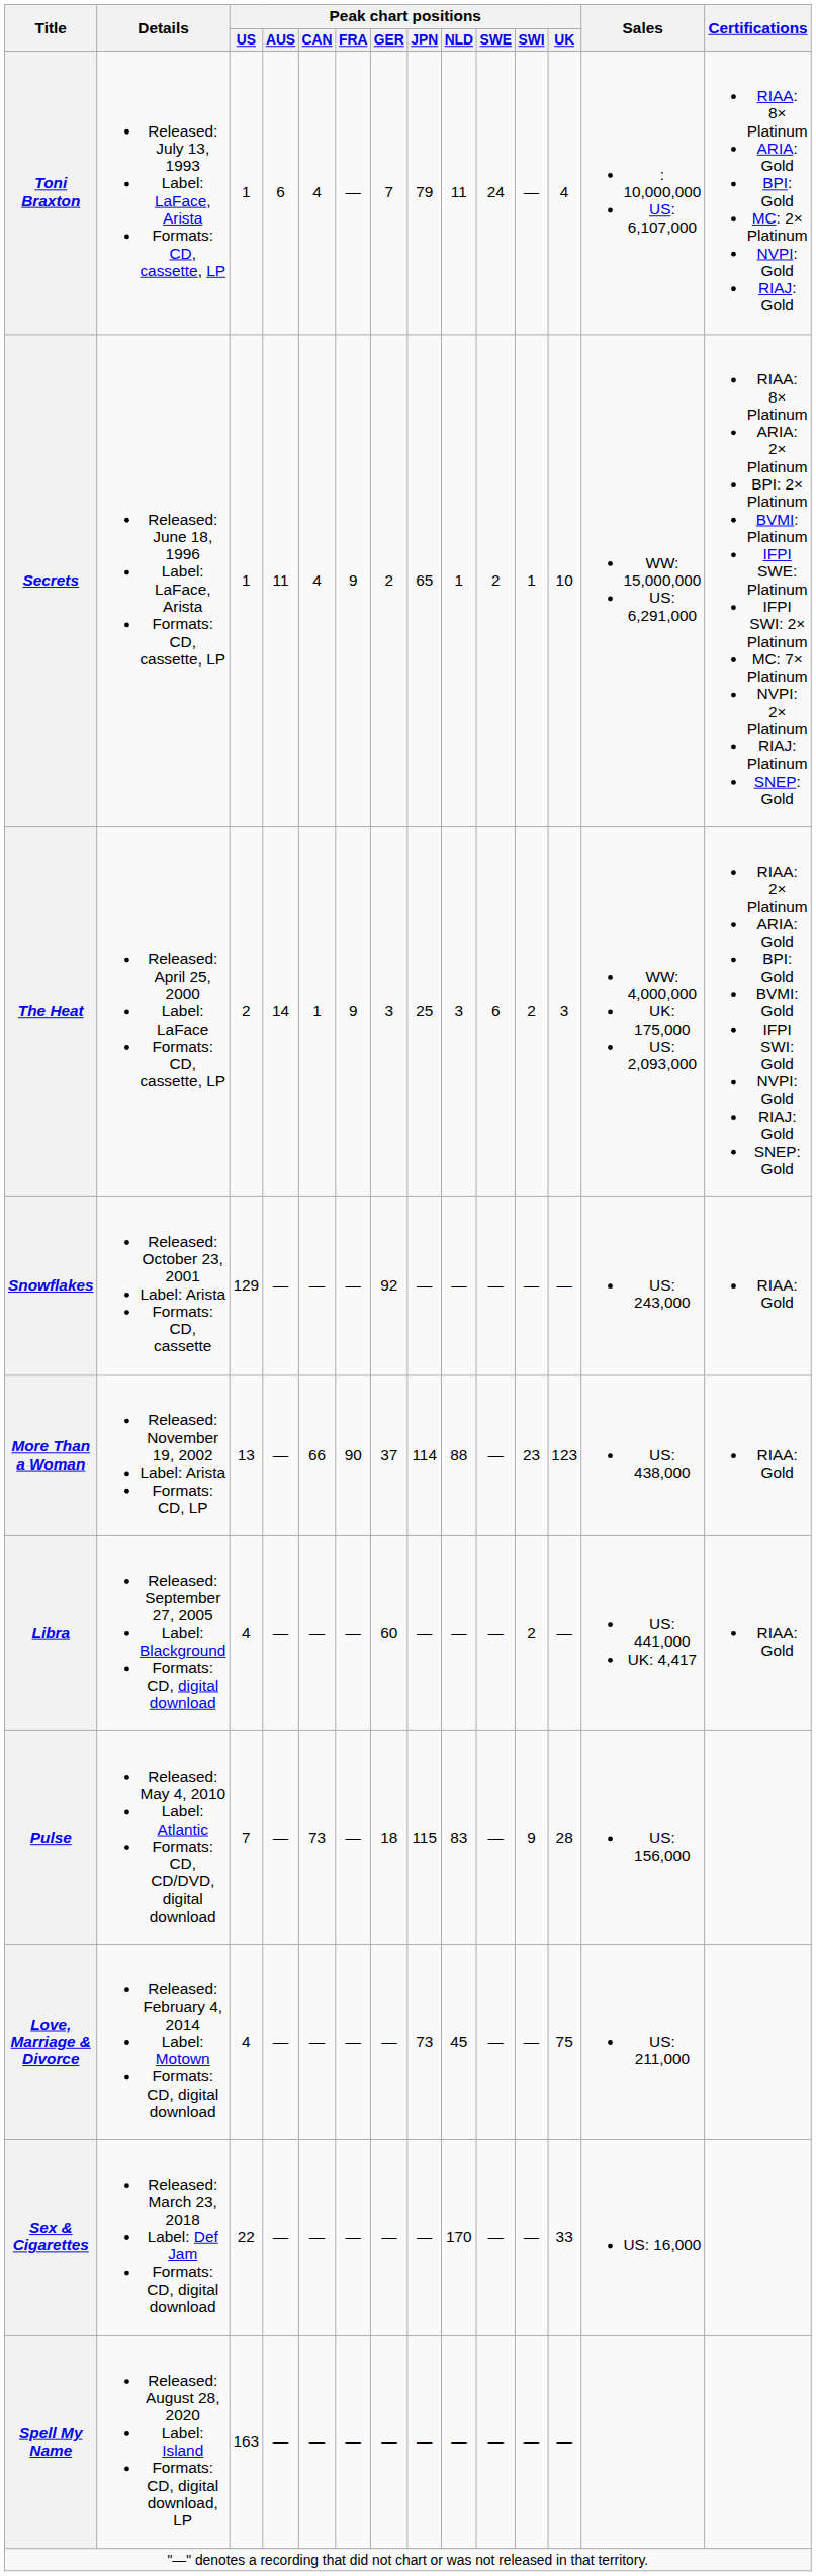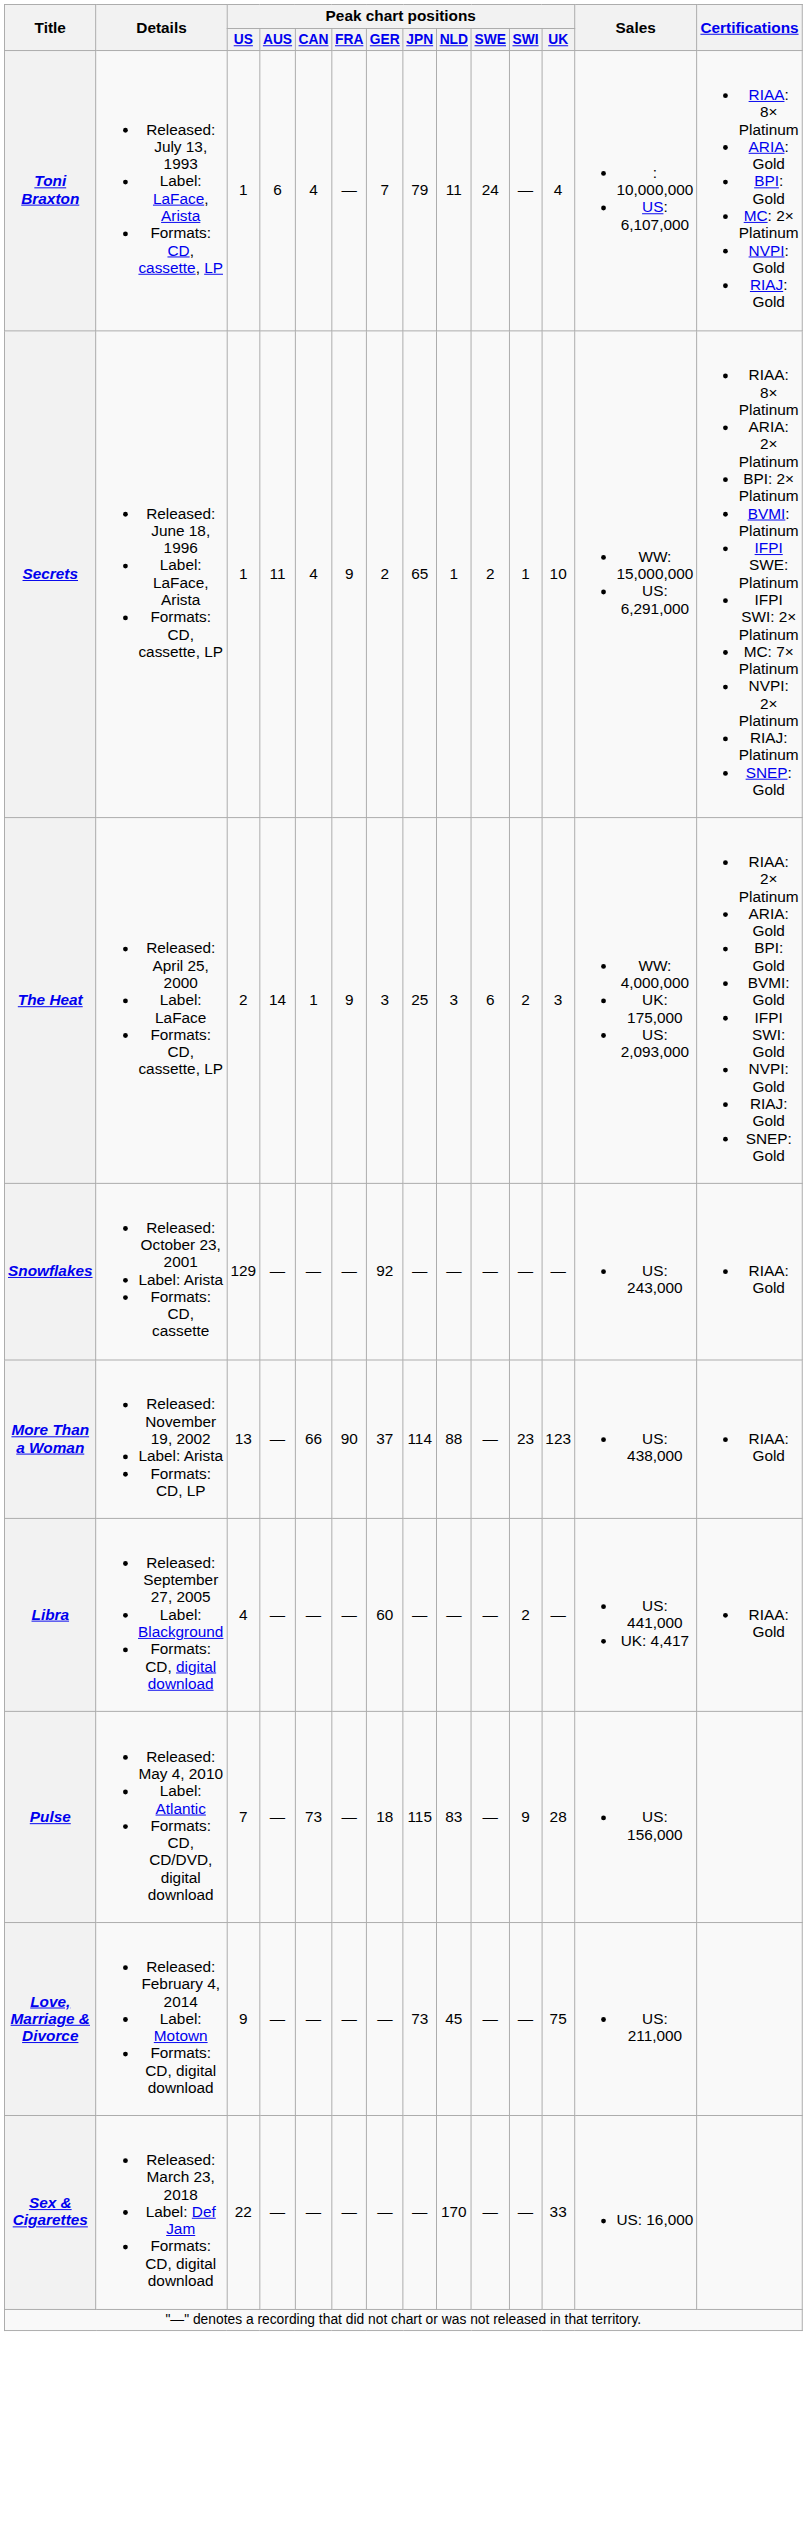Love, Marriage & Divorce | Peak chart positions / US: 4 -> 9
- row: Spell My Name | Released: August 28, 2020 Label: Island Formats: CD, digital download, LP | 163 | — | — | — | — | — | — | — | — | —
